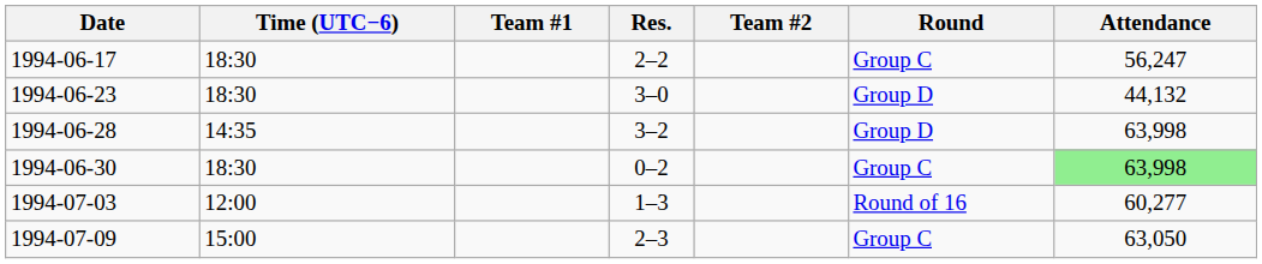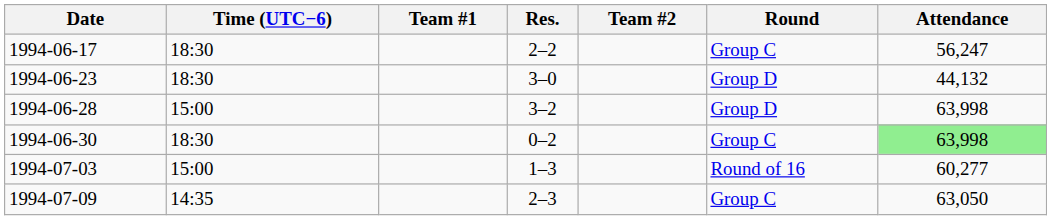1994-06-28 | Time (UTC−6): 14:35 -> 15:00
1994-07-03 | Time (UTC−6): 12:00 -> 15:00
1994-07-09 | Time (UTC−6): 15:00 -> 14:35
